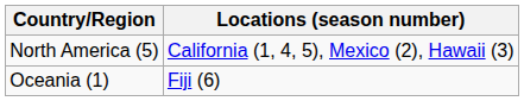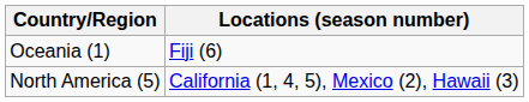rows swapped: North America (5) <-> Oceania (1)
